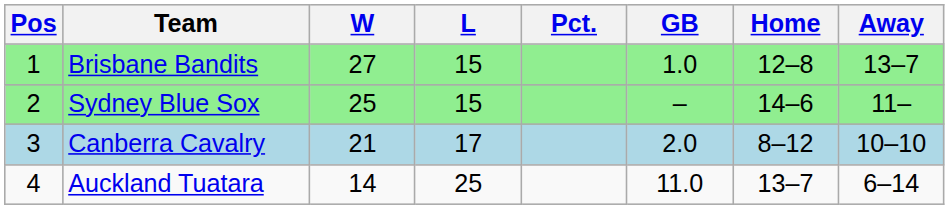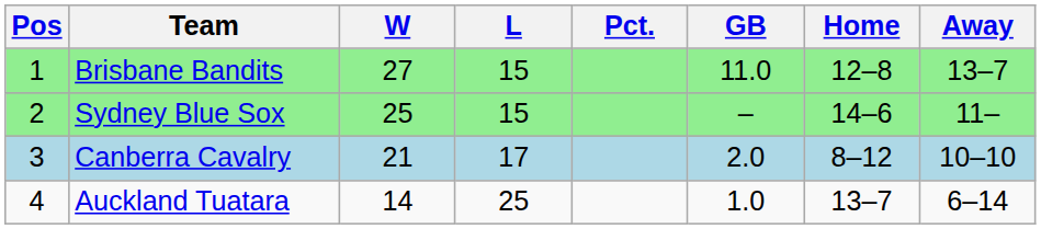Brisbane Bandits | GB: 1.0 -> 11.0
Auckland Tuatara | GB: 11.0 -> 1.0
